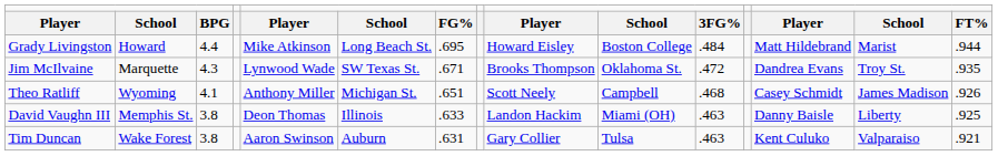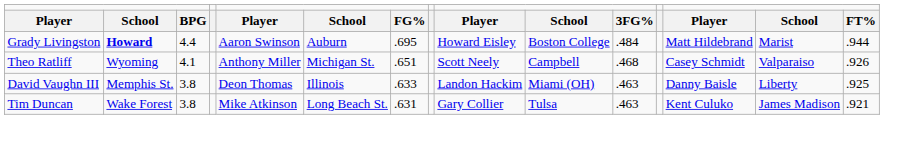Grady Livingston | column 2: normal -> bold
Grady Livingston | column 5: Mike Atkinson -> Aaron Swinson
Grady Livingston | column 6: Long Beach St. -> Auburn
- row: Jim McIlvaine | Marquette | 4.3 | Lynwood Wade | SW Texas St. | .671 | Brooks Thompson | Oklahoma St. | .472 | Dandrea Evans | Troy St. | .935
Theo Ratliff | column 14: James Madison -> Valparaiso
Tim Duncan | column 5: Aaron Swinson -> Mike Atkinson
Tim Duncan | column 6: Auburn -> Long Beach St.
Tim Duncan | column 14: Valparaiso -> James Madison
